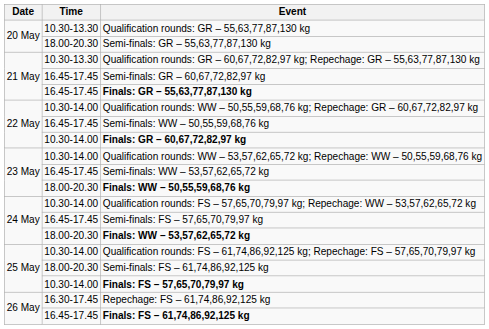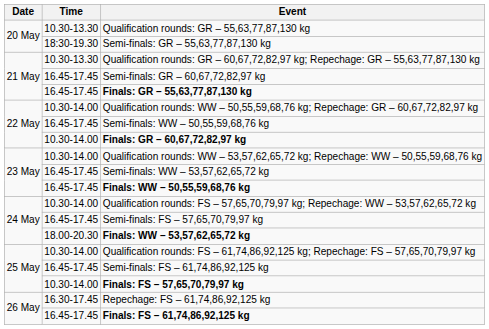Semi-finals: GR – 55,63,77,87,130 kg | Time: 18.00-20.30 -> 18:30-19.30
Finals: WW – 50,55,59,68,76 kg | Time: 18.00-20.30 -> 16.45-17.45
Semi-finals: FS – 61,74,86,92,125 kg | Time: 18.00-20.30 -> 16.45-17.45
